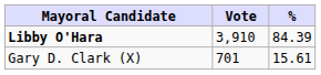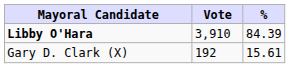Gary D. Clark (X) | Vote: 701 -> 192
